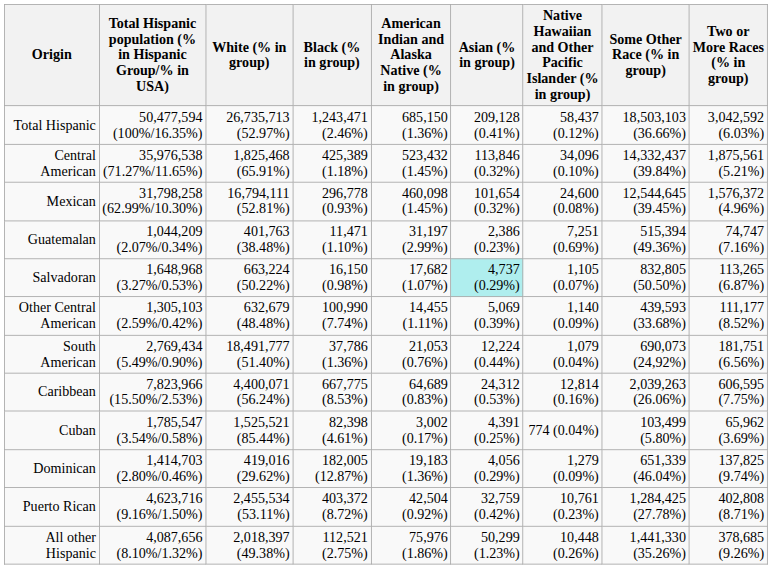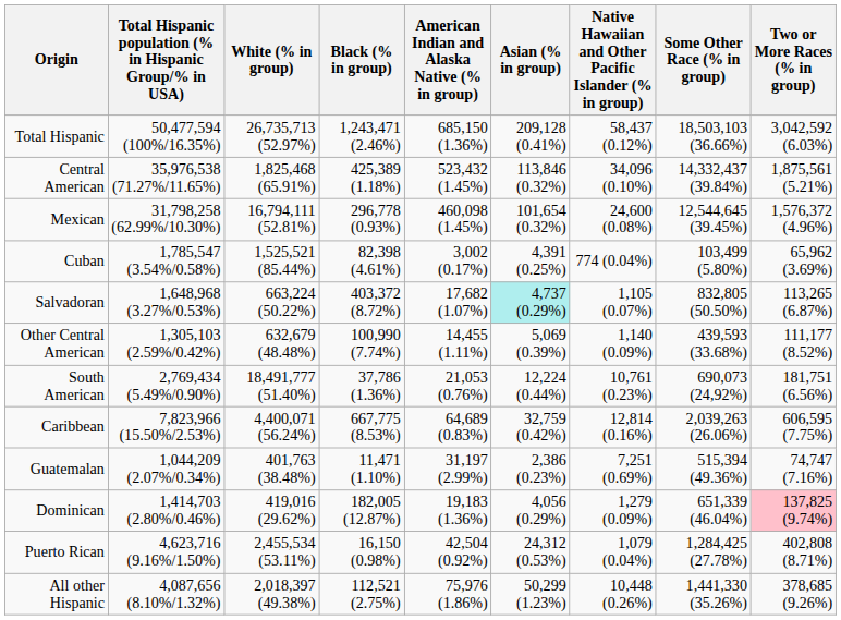rows swapped: Guatemalan <-> Cuban
Salvadoran | Black (% in group): 16,150 (0.98%) -> 403,372 (8.72%)
South American | Native Hawaiian and Other Pacific Islander (% in group): 1,079 (0.04%) -> 10,761 (0.23%)
Caribbean | Asian (% in group): 24,312 (0.53%) -> 32,759 (0.42%)
Dominican | Two or More Races (% in group): no background -> pink background
Puerto Rican | Black (% in group): 403,372 (8.72%) -> 16,150 (0.98%)
Puerto Rican | Asian (% in group): 32,759 (0.42%) -> 24,312 (0.53%)
Puerto Rican | Native Hawaiian and Other Pacific Islander (% in group): 10,761 (0.23%) -> 1,079 (0.04%)
